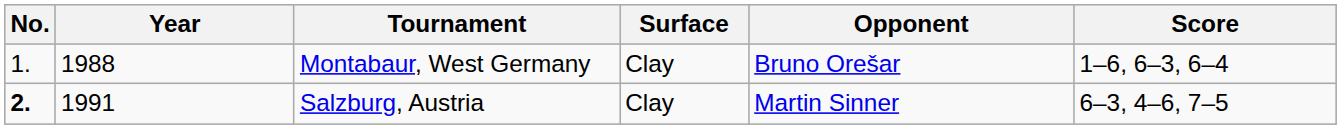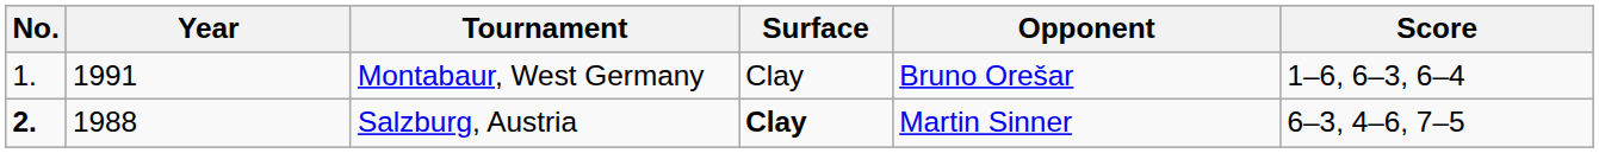Montabaur, West Germany | Year: 1988 -> 1991
Salzburg, Austria | Year: 1991 -> 1988
Salzburg, Austria | Surface: normal -> bold
